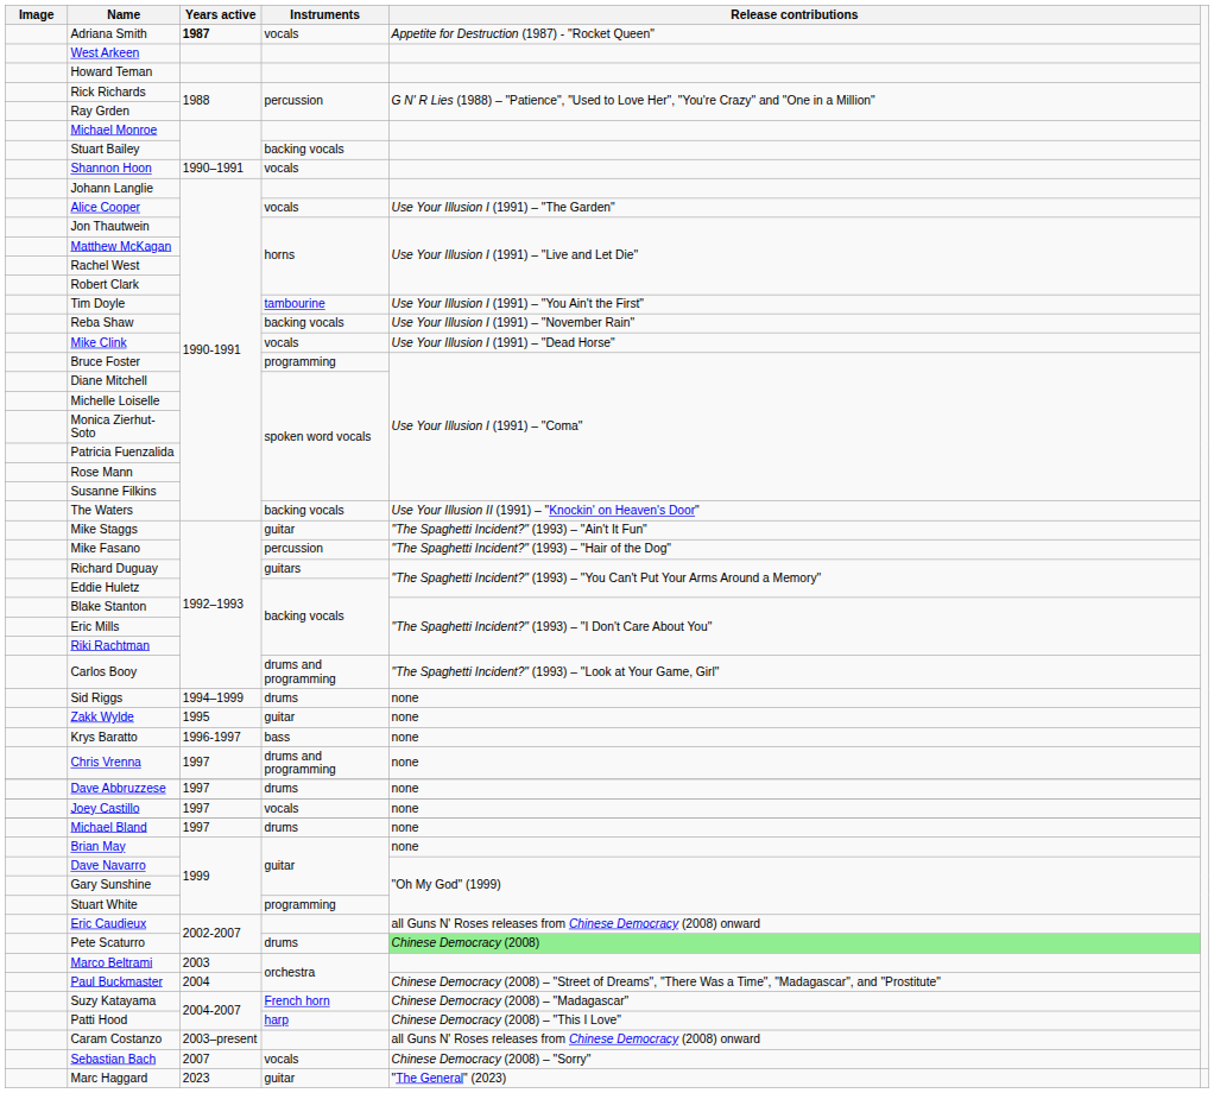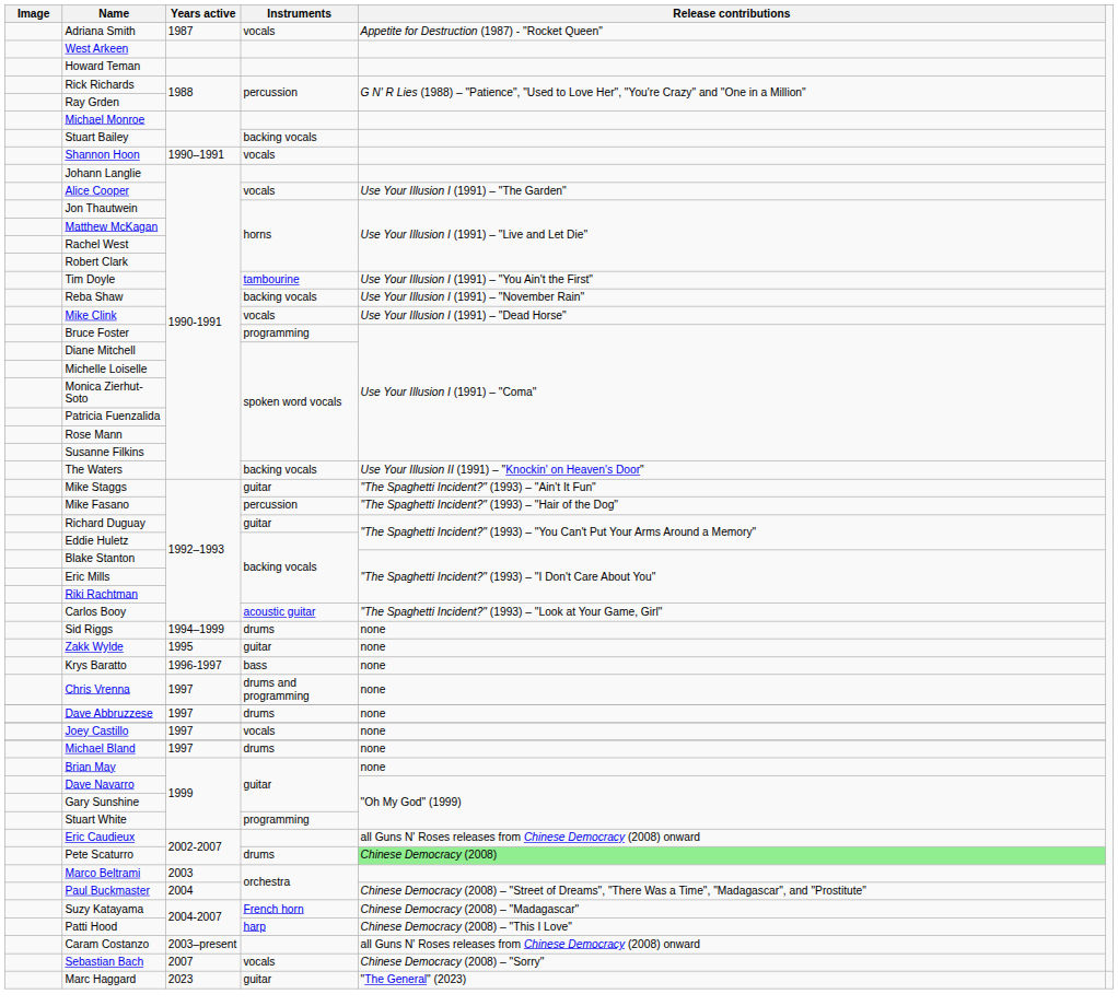Adriana Smith | Years active: bold -> normal
Richard Duguay | Instruments: guitars -> guitar
Carlos Booy | Instruments: drums and programming -> acoustic guitar
